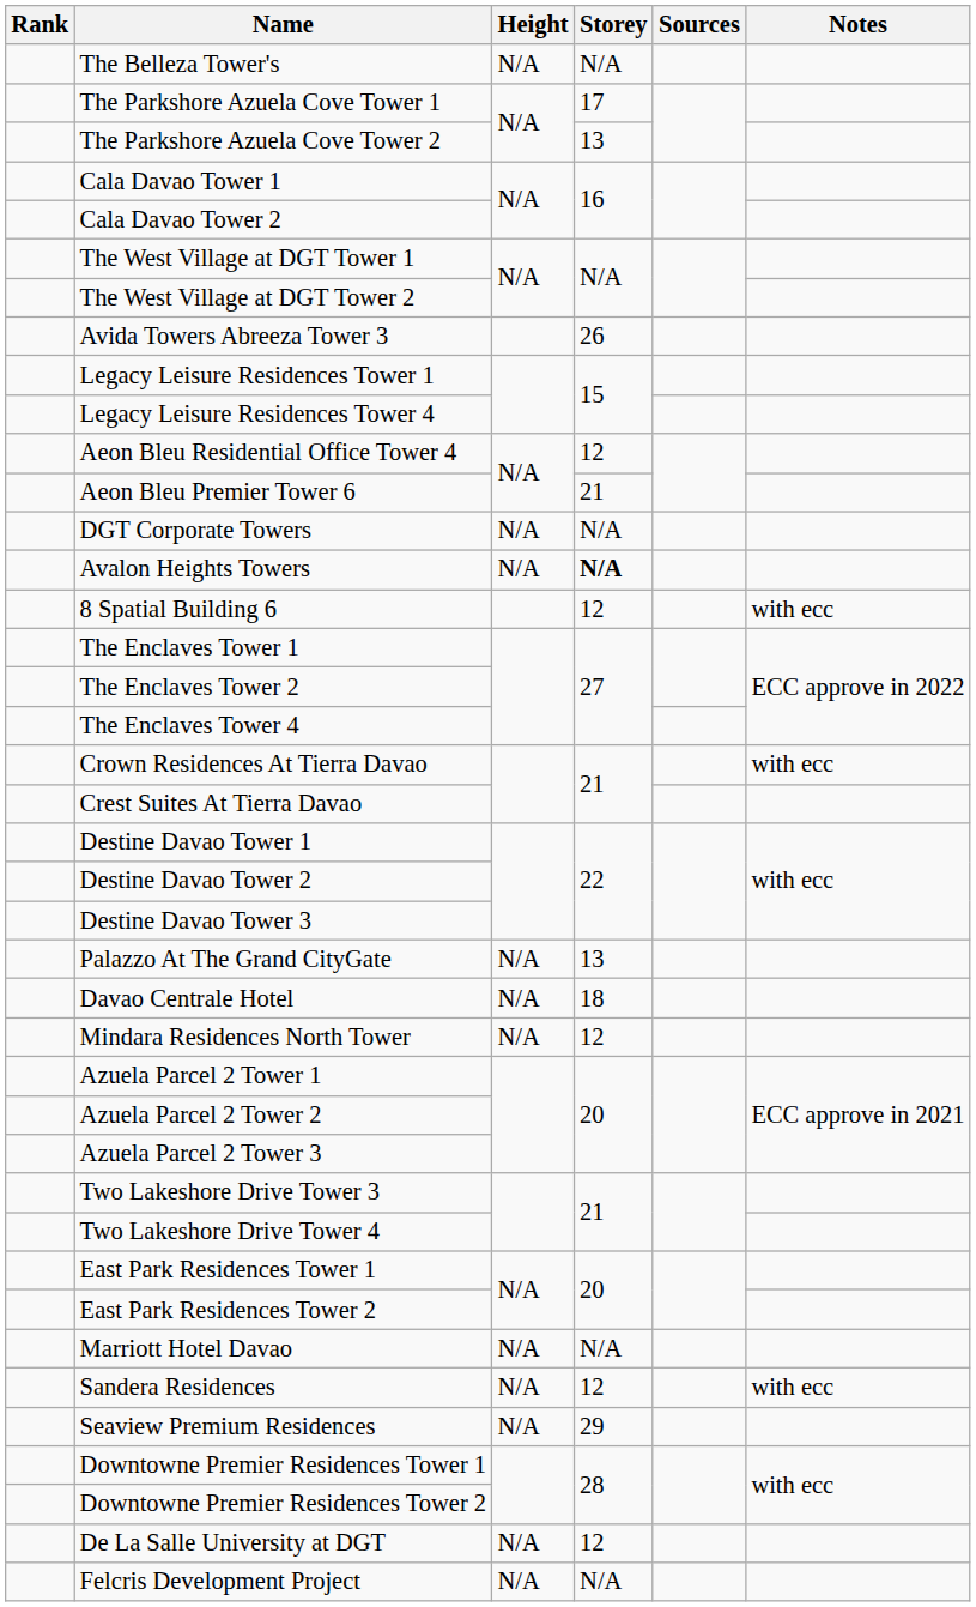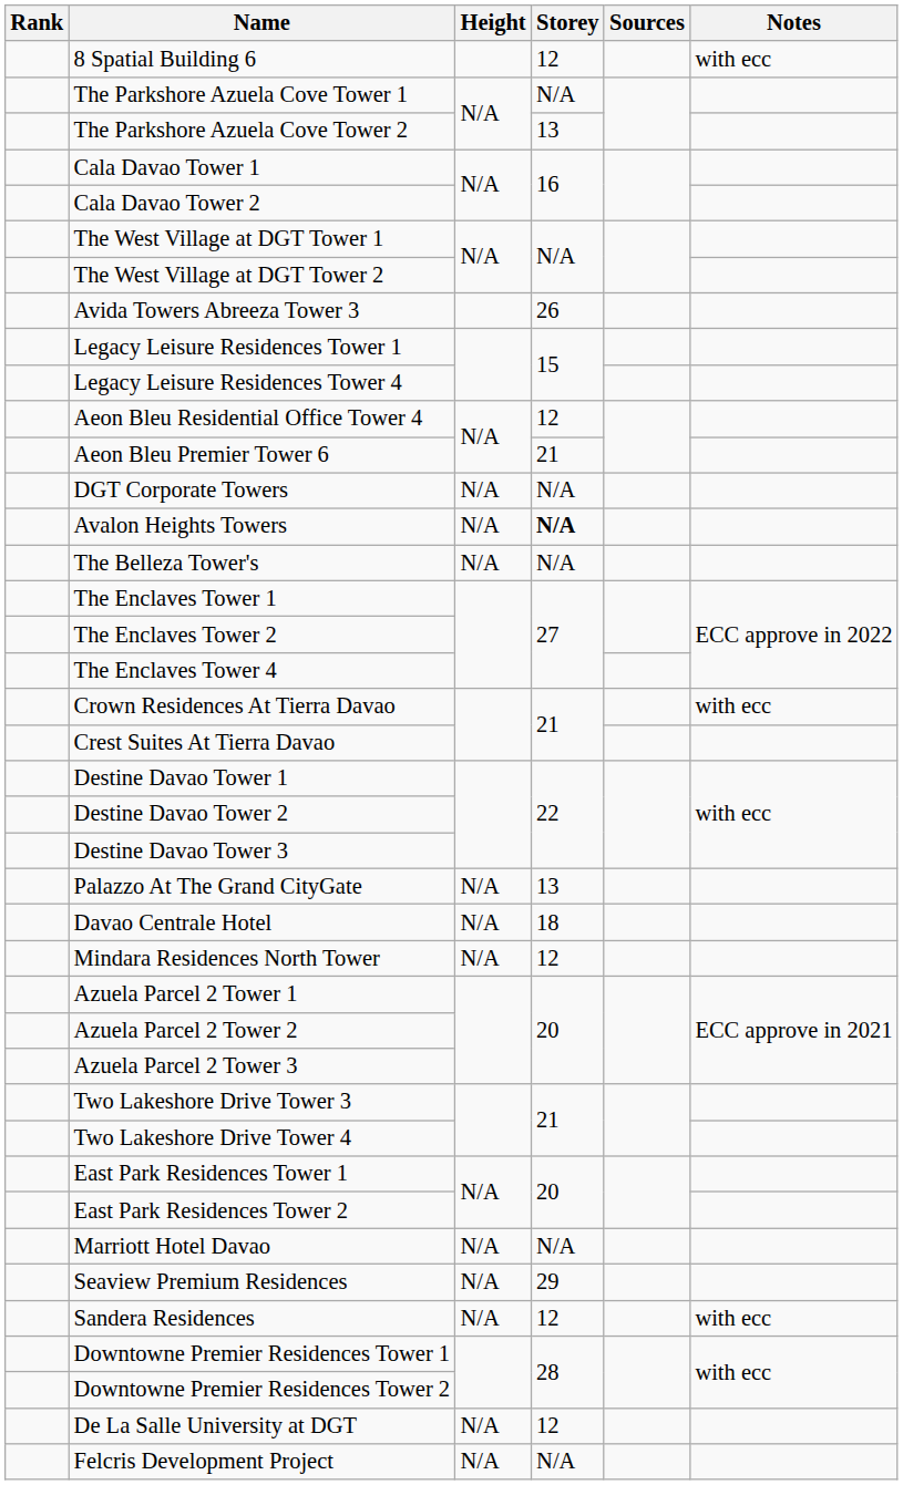rows swapped: 8 Spatial Building 6 <-> The Belleza Tower's
The Parkshore Azuela Cove Tower 1 | Storey: 17 -> N/A
rows swapped: Sandera Residences <-> Seaview Premium Residences
